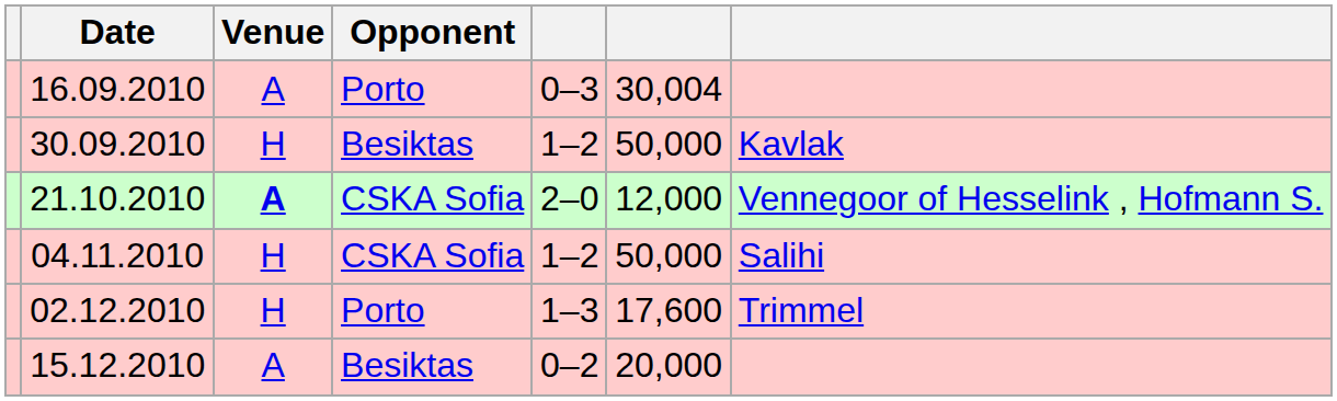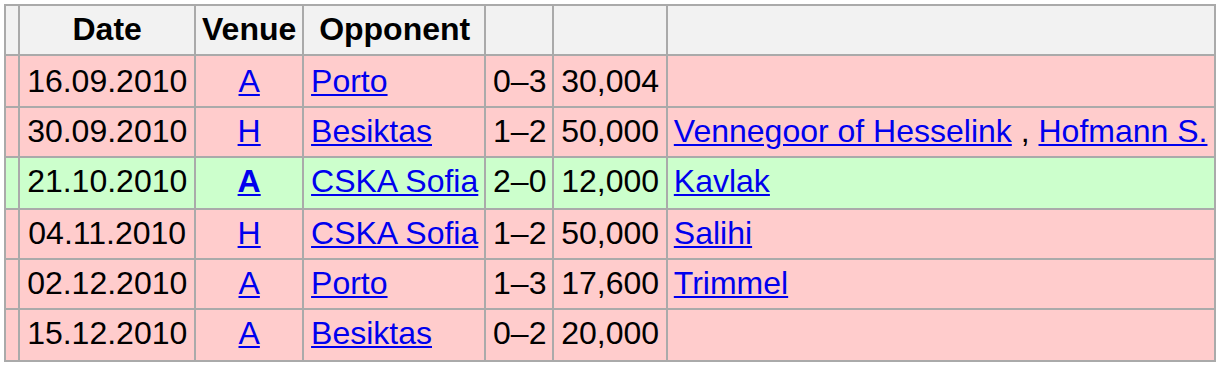30.09.2010 | column 7: Kavlak -> Vennegoor of Hesselink , Hofmann S.
21.10.2010 | column 7: Vennegoor of Hesselink , Hofmann S. -> Kavlak
02.12.2010 | Venue: H -> A
